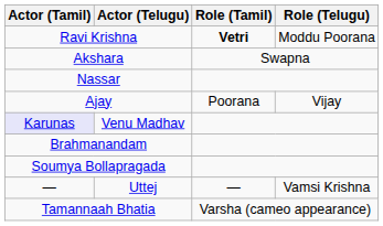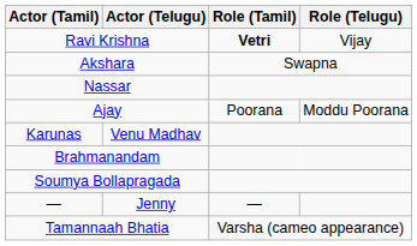Ravi Krishna | Role (Telugu): Moddu Poorana -> Vijay
Ajay | Role (Telugu): Vijay -> Moddu Poorana
Venu Madhav | Actor (Tamil): lavender background -> no background
- row: — | Uttej | — | Vamsi Krishna
+ row: — | Jenny | —
